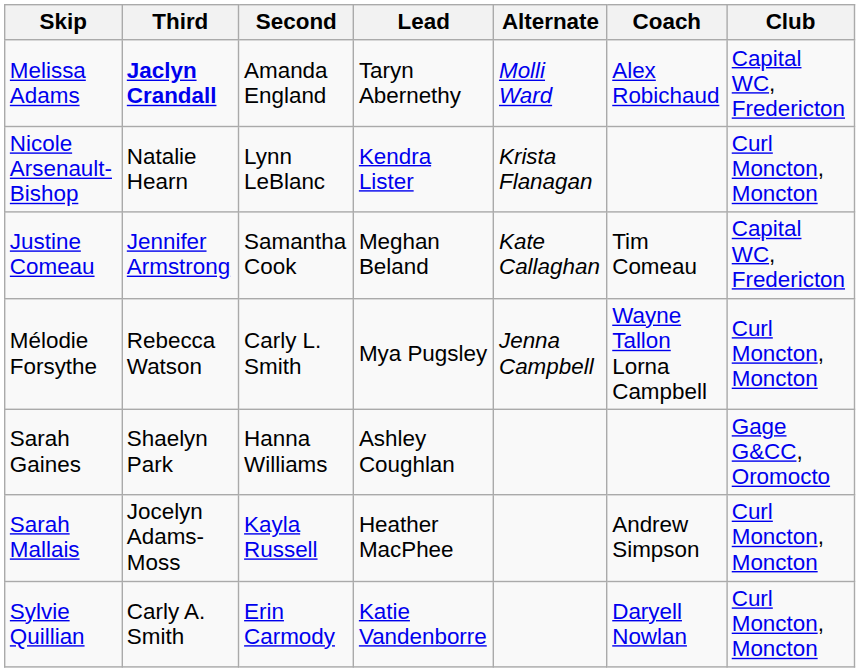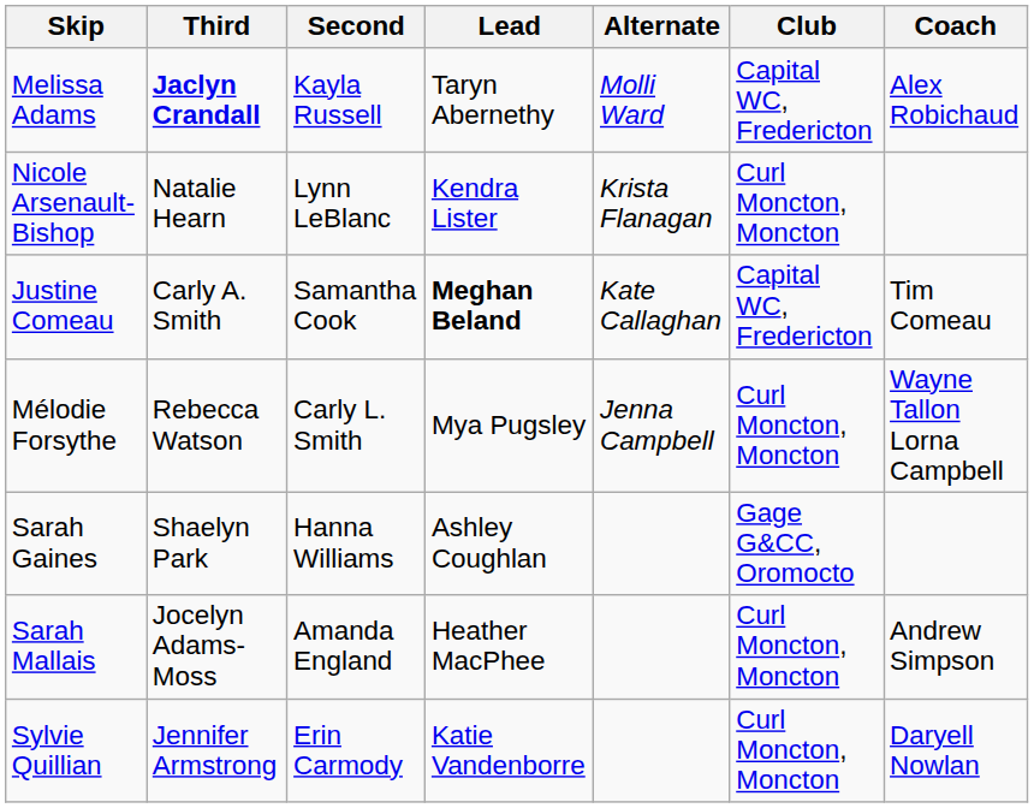columns swapped: Coach <-> Club
Melissa Adams | Second: Amanda England -> Kayla Russell
Justine Comeau | Third: Jennifer Armstrong -> Carly A. Smith
Justine Comeau | Lead: normal -> bold
Sarah Mallais | Second: Kayla Russell -> Amanda England
Sylvie Quillian | Third: Carly A. Smith -> Jennifer Armstrong
